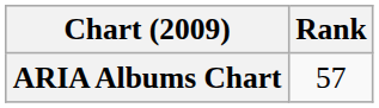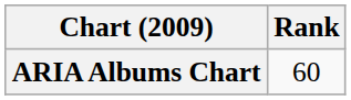ARIA Albums Chart | Rank: 57 -> 60
